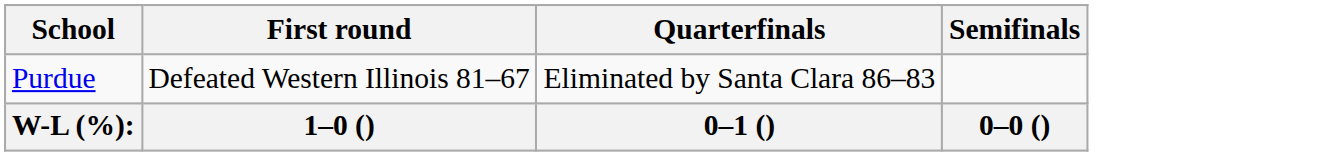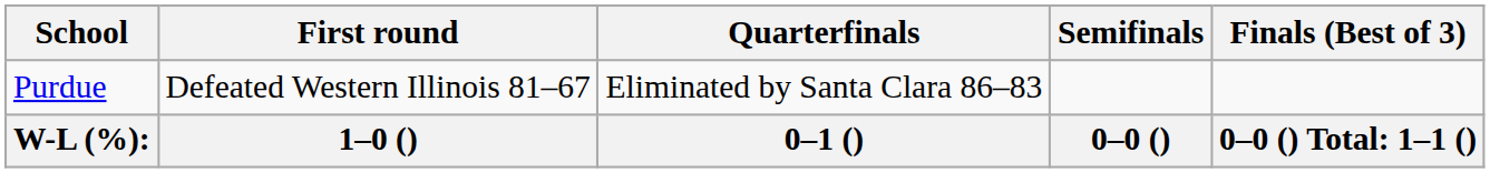+ column: Finals (Best of 3) | 0–0 () Total: 1–1 ()
